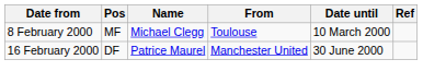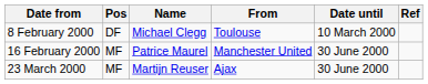8 February 2000 | Pos: MF -> DF
16 February 2000 | Pos: DF -> MF
+ row: 23 March 2000 | MF | Martijn Reuser | Ajax | 30 June 2000
